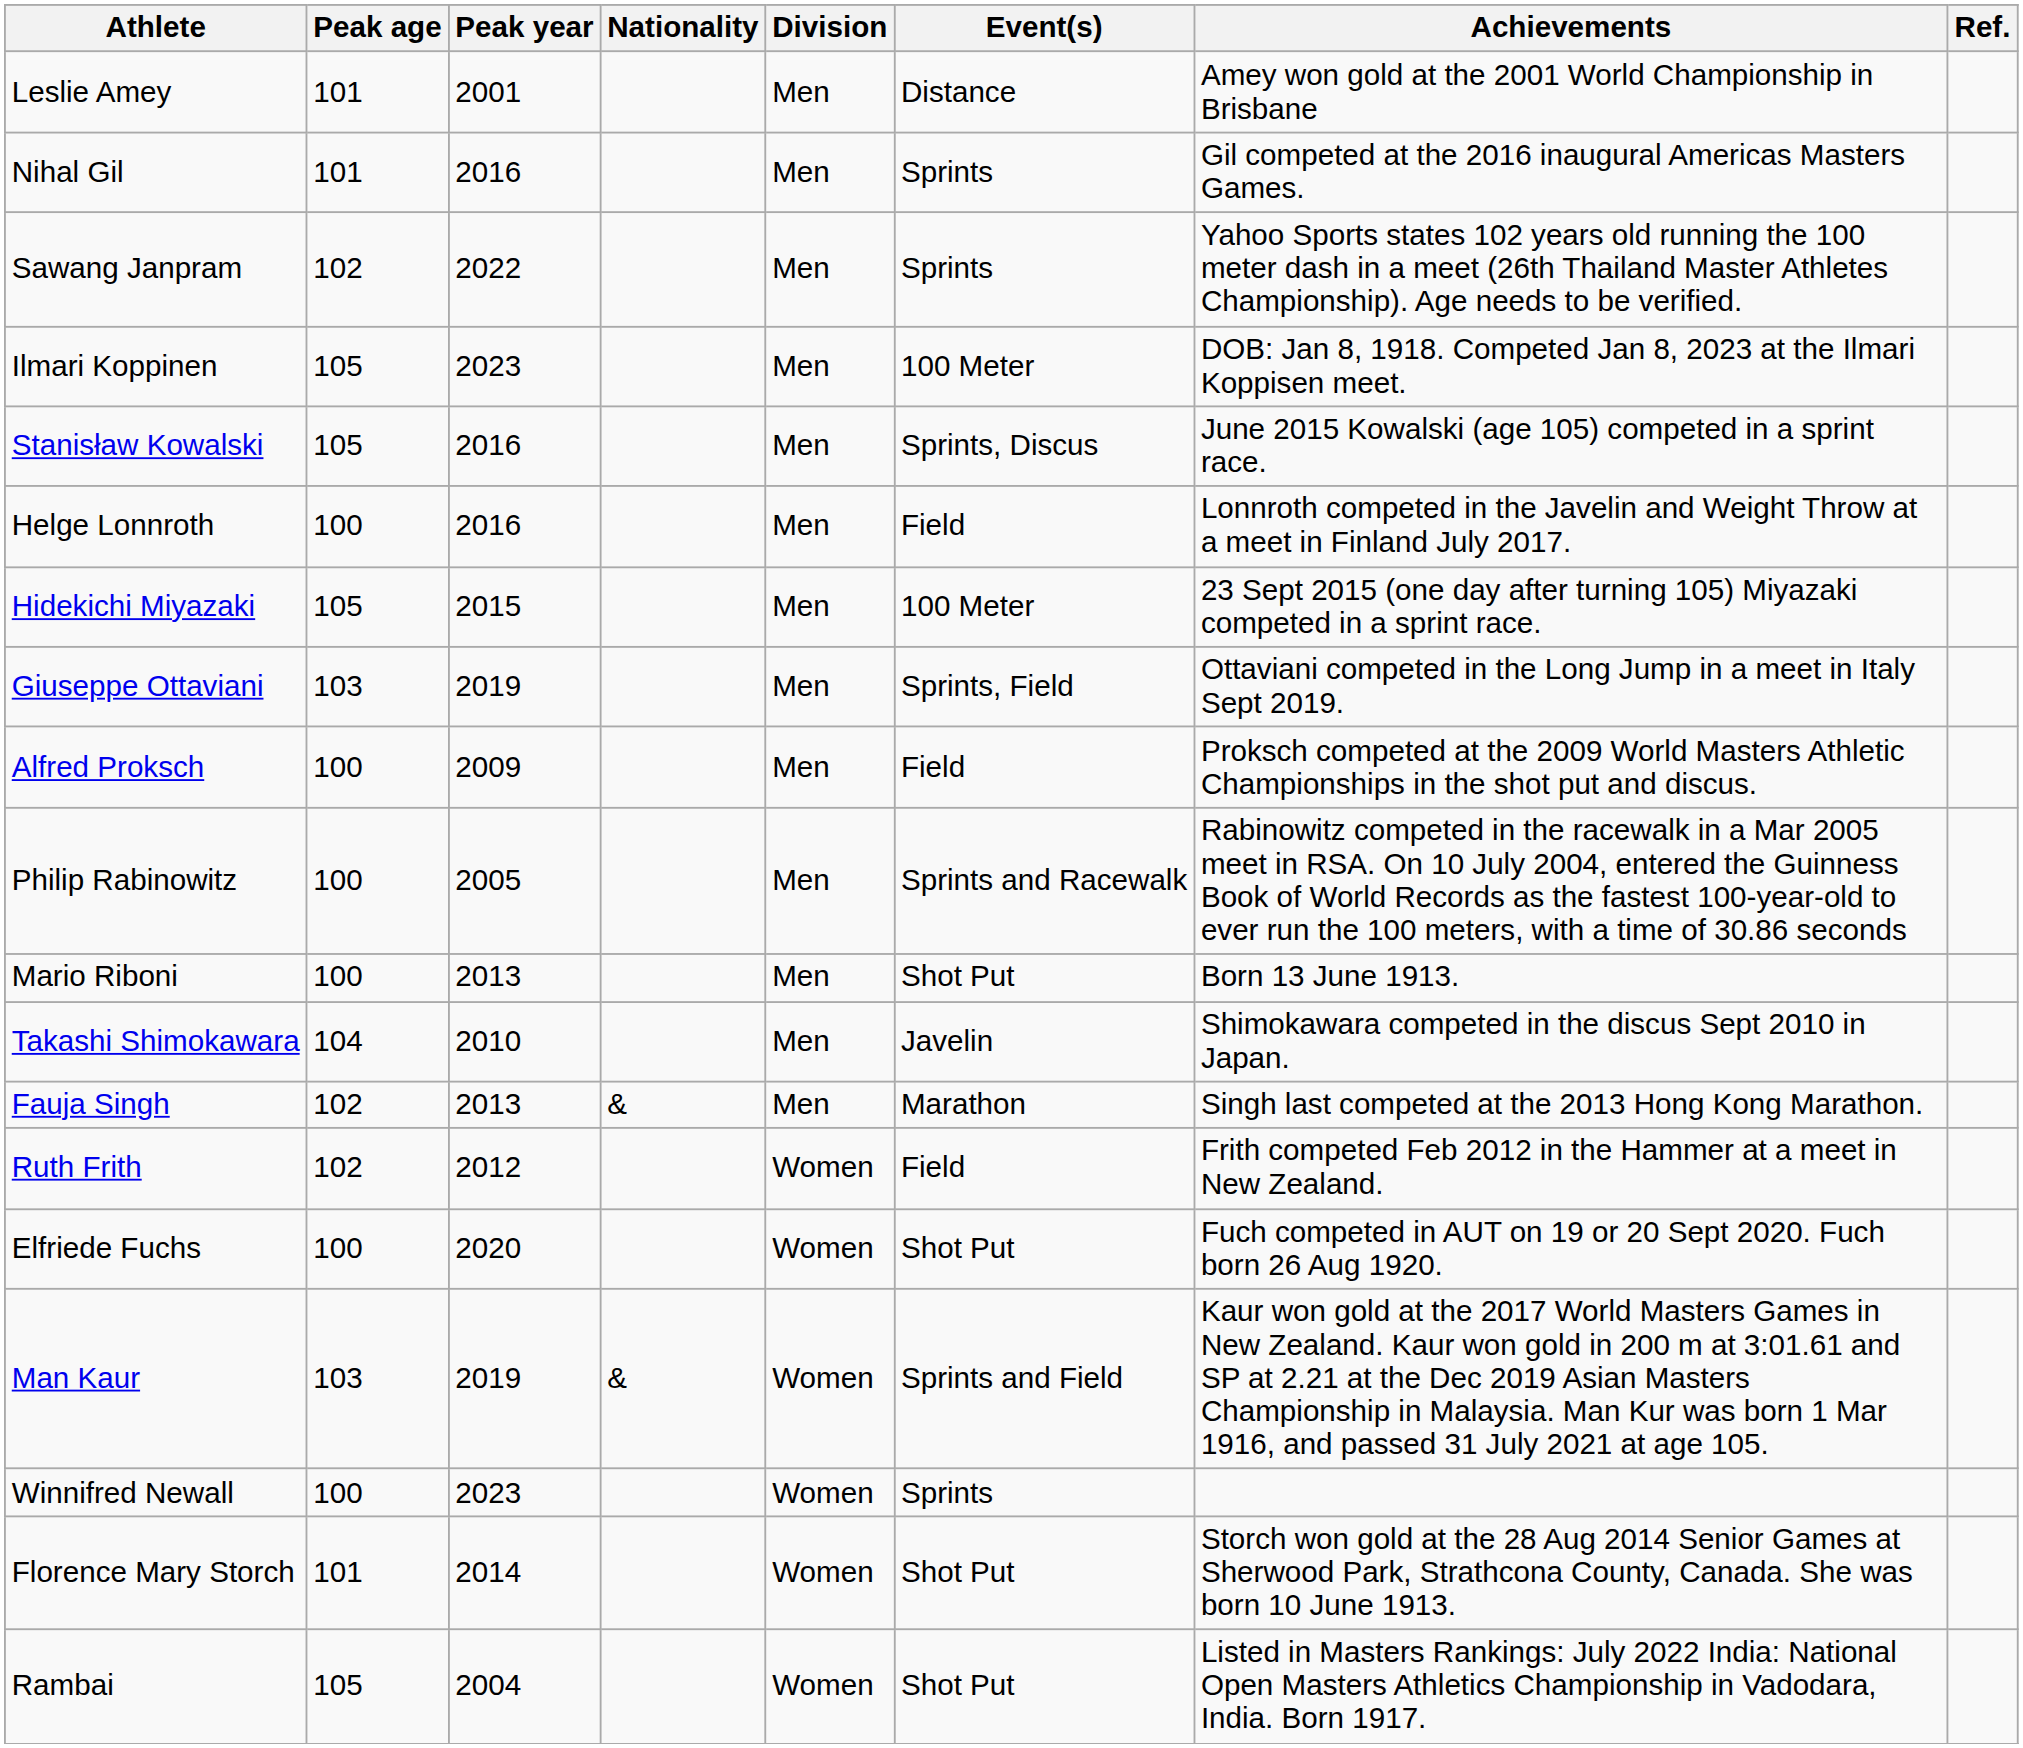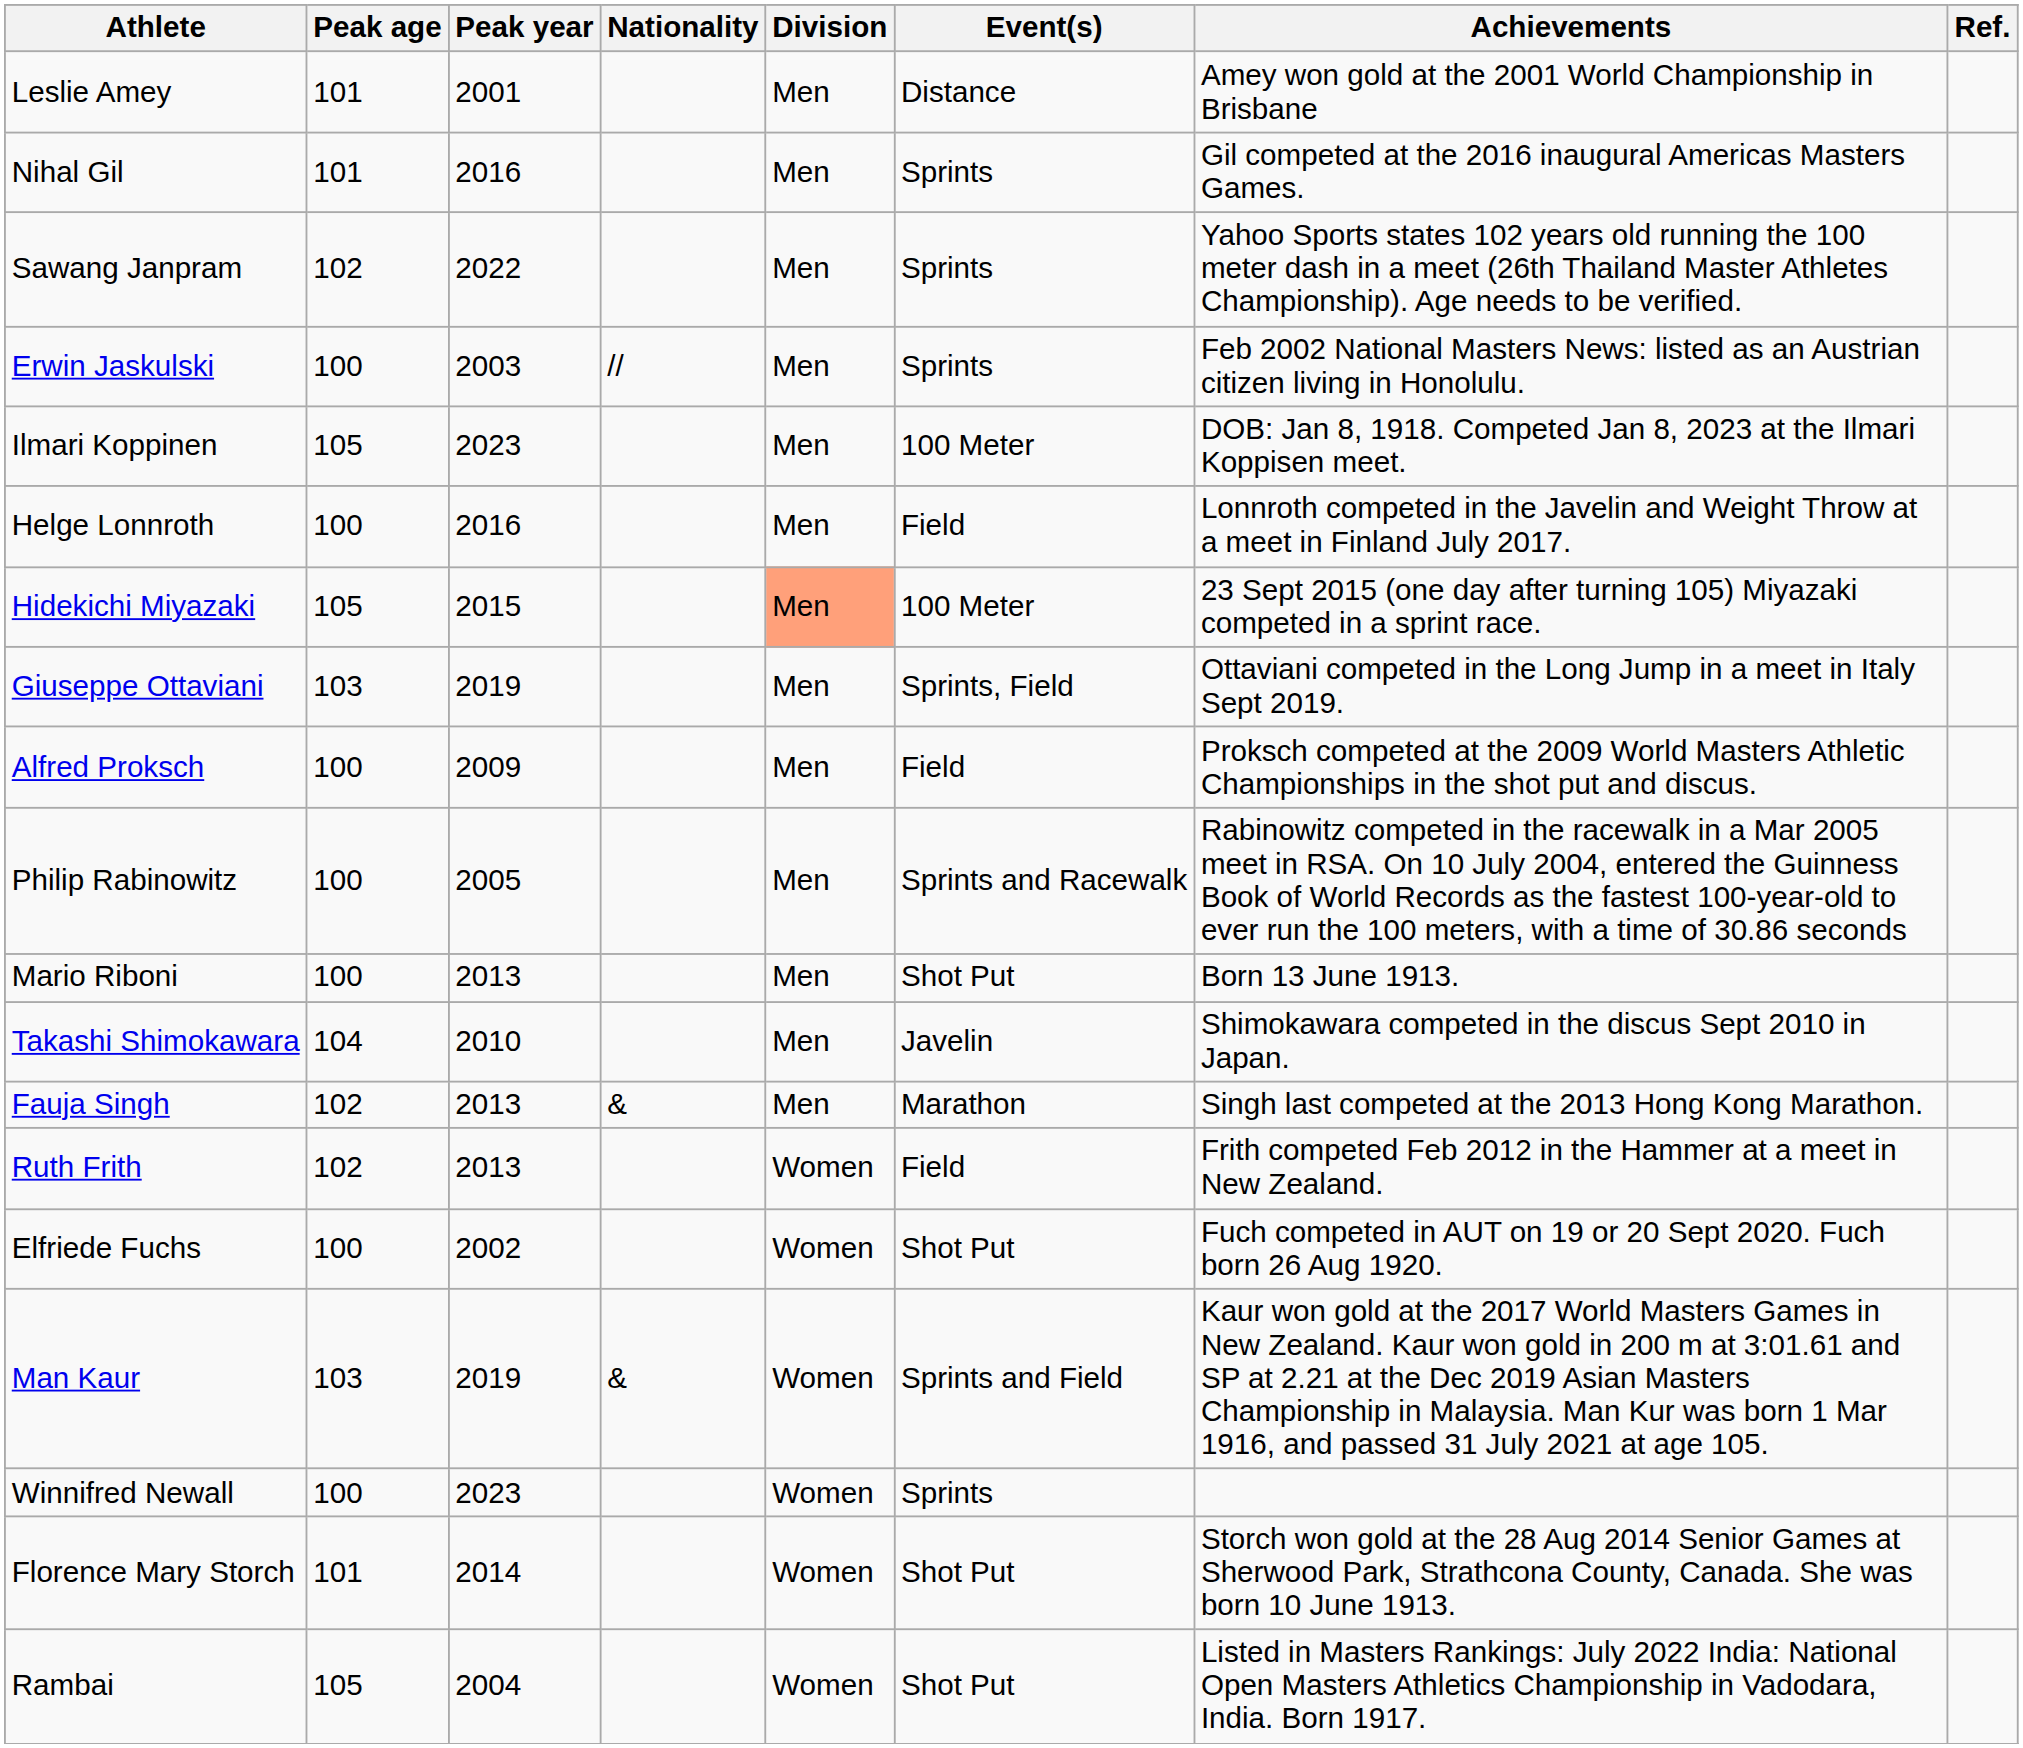+ row: Erwin Jaskulski | 100 | 2003 | // | Men | Sprints | Feb 2002 National Masters News: listed as an Austrian citizen living in Honolulu.
- row: Stanisław Kowalski | 105 | 2016 | Men | Sprints, Discus | June 2015 Kowalski (age 105) competed in a sprint race.
Hidekichi Miyazaki | Division: no background -> lightsalmon background
Ruth Frith | Peak year: 2012 -> 2013
Elfriede Fuchs | Peak year: 2020 -> 2002
